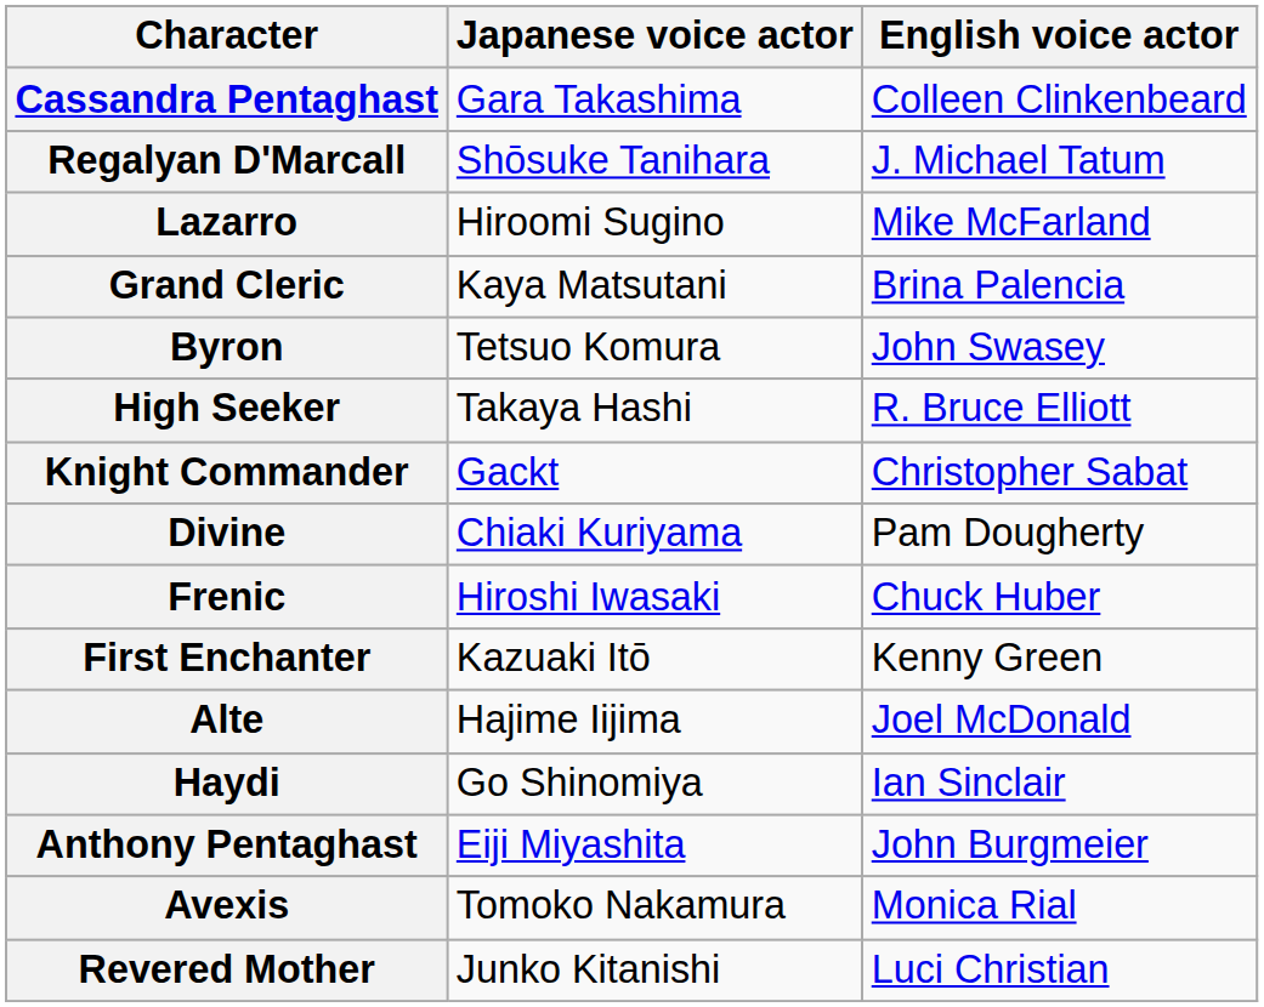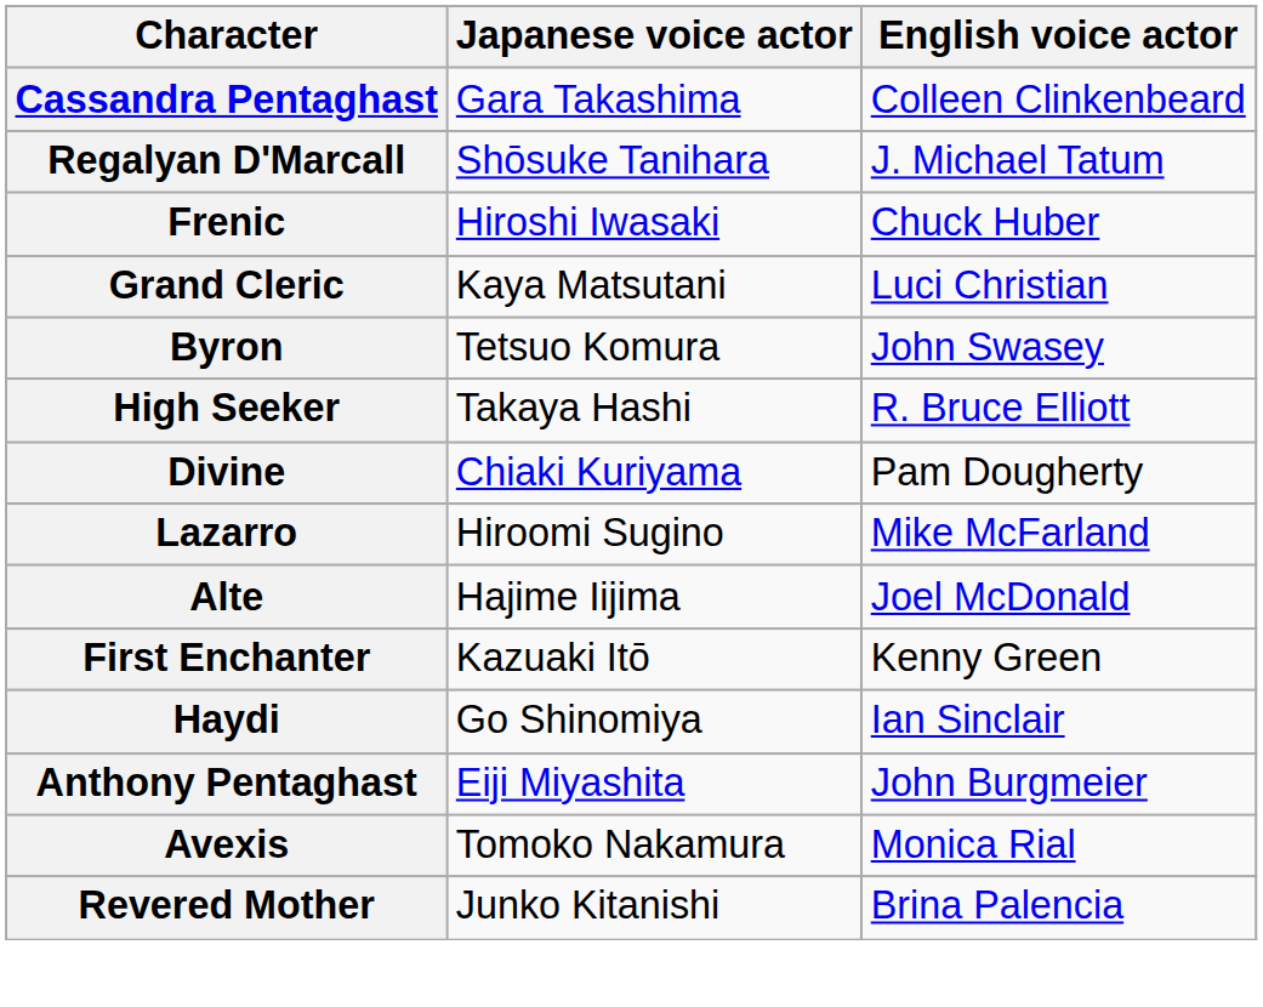rows swapped: Frenic <-> Lazarro
Grand Cleric | English voice actor: Brina Palencia -> Luci Christian
- row: Knight Commander | Gackt | Christopher Sabat
rows swapped: First Enchanter <-> Alte
Revered Mother | English voice actor: Luci Christian -> Brina Palencia
